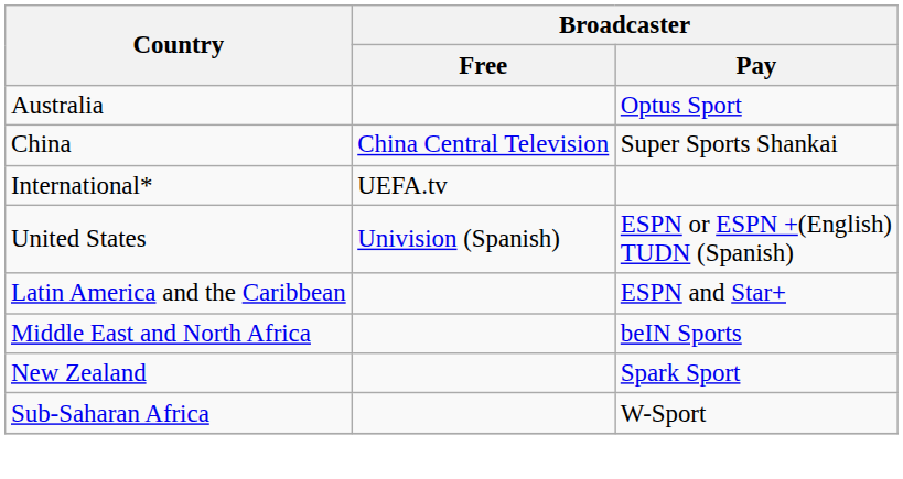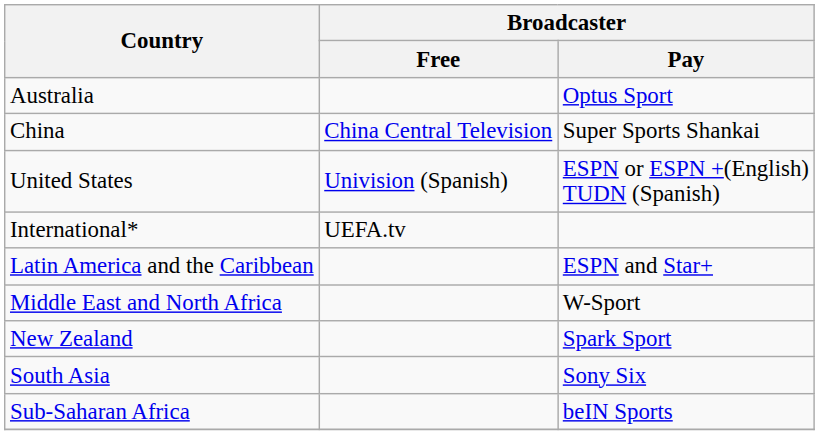rows swapped: United States <-> International*
Middle East and North Africa | Broadcaster / Pay: beIN Sports -> W-Sport
+ row: South Asia | Sony Six
Sub-Saharan Africa | Broadcaster / Pay: W-Sport -> beIN Sports
